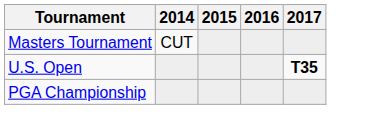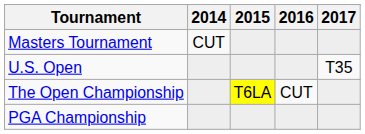U.S. Open | 2017: bold -> normal
+ row: The Open Championship | T6LA | CUT
